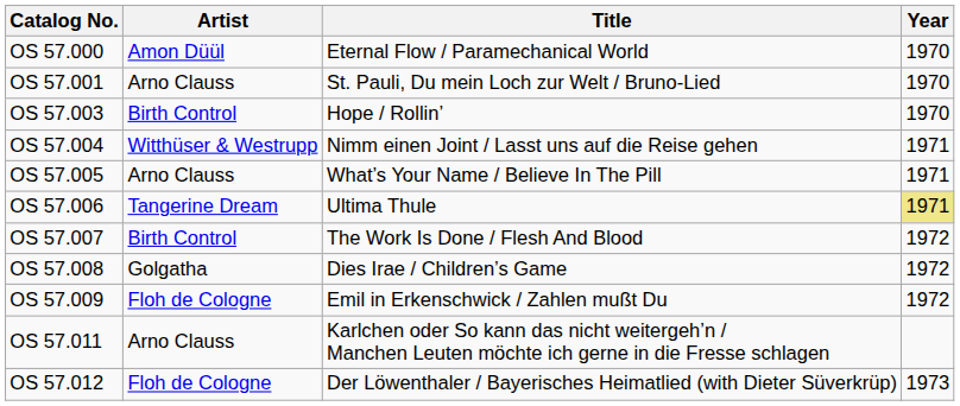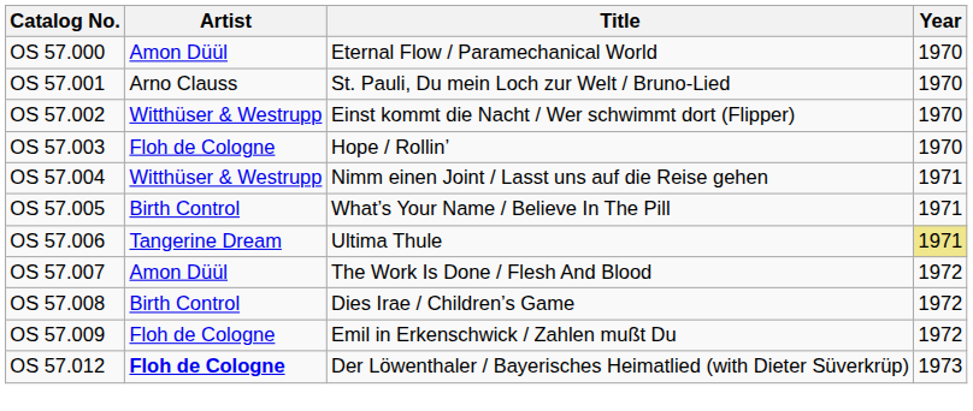+ row: OS 57.002 | Witthüser & Westrupp | Einst kommt die Nacht / Wer schwimmt dort (Flipper) | 1970
OS 57.003 | Artist: Birth Control -> Floh de Cologne
OS 57.005 | Artist: Arno Clauss -> Birth Control
OS 57.007 | Artist: Birth Control -> Amon Düül
OS 57.008 | Artist: Golgatha -> Birth Control
- row: OS 57.011 | Arno Clauss | Karlchen oder So kann das nicht weitergeh’n / Manchen Leuten möchte ich gerne in die Fresse schlagen
OS 57.012 | Artist: normal -> bold
